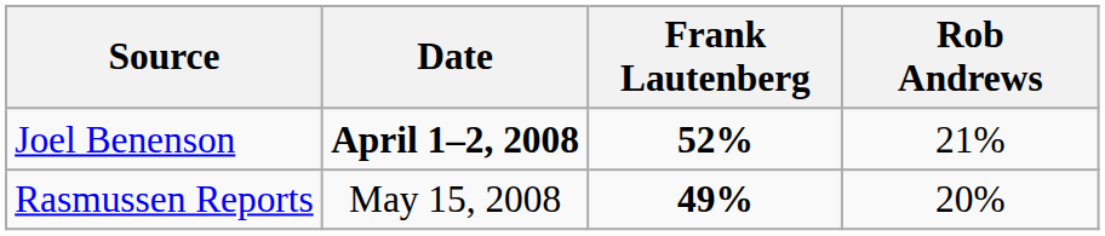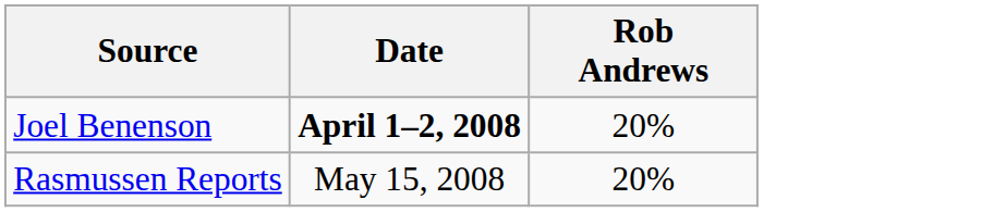- column: Frank Lautenberg | 52% | 49%
Joel Benenson | Rob Andrews: 21% -> 20%
